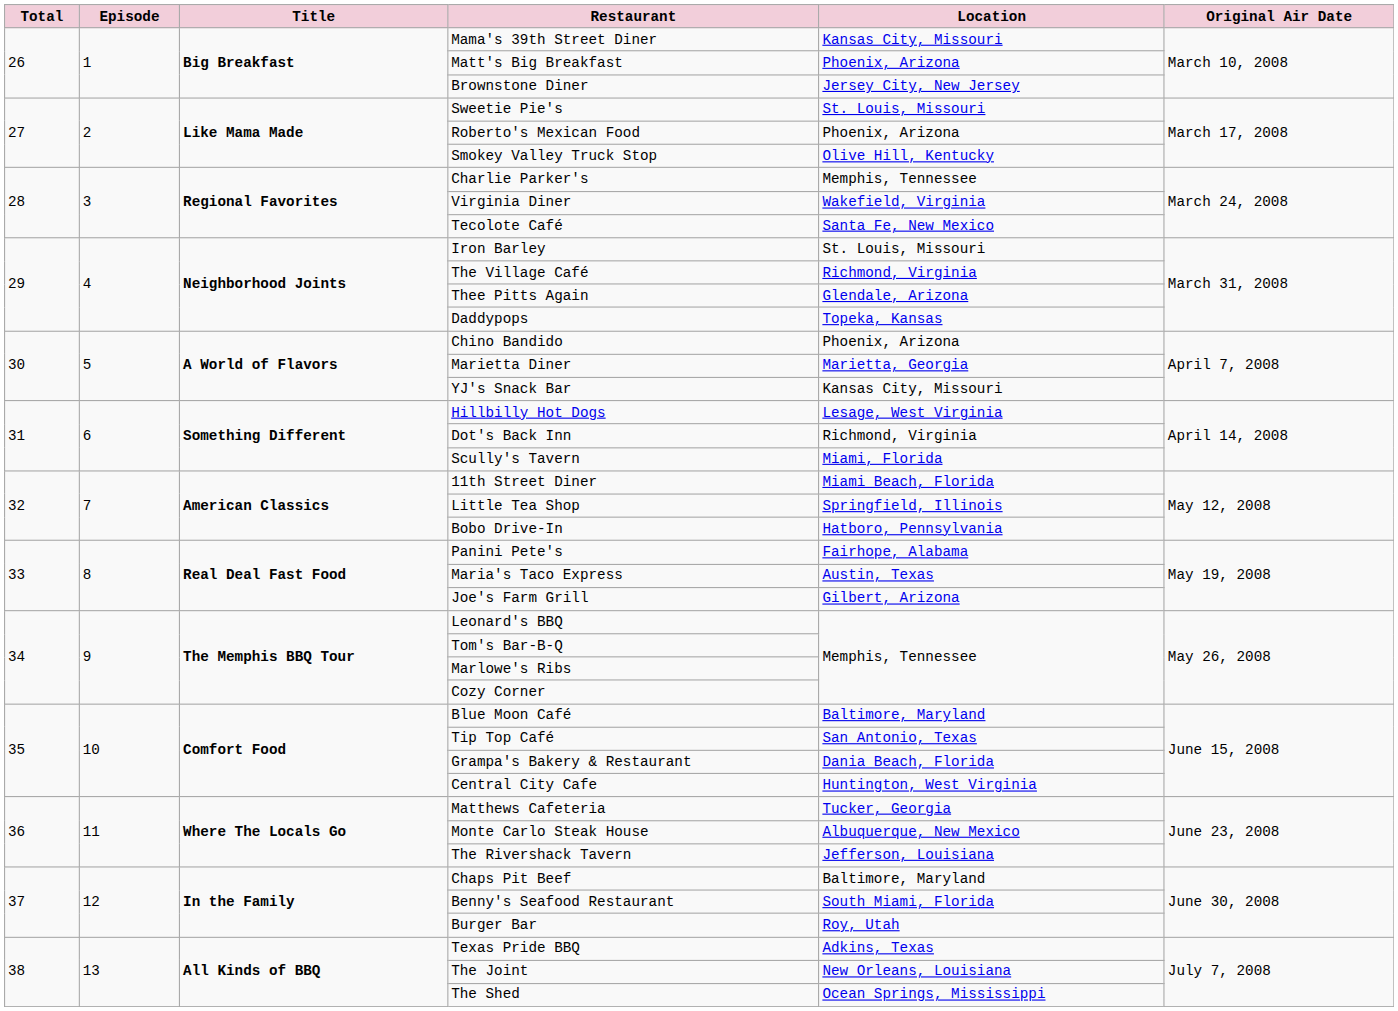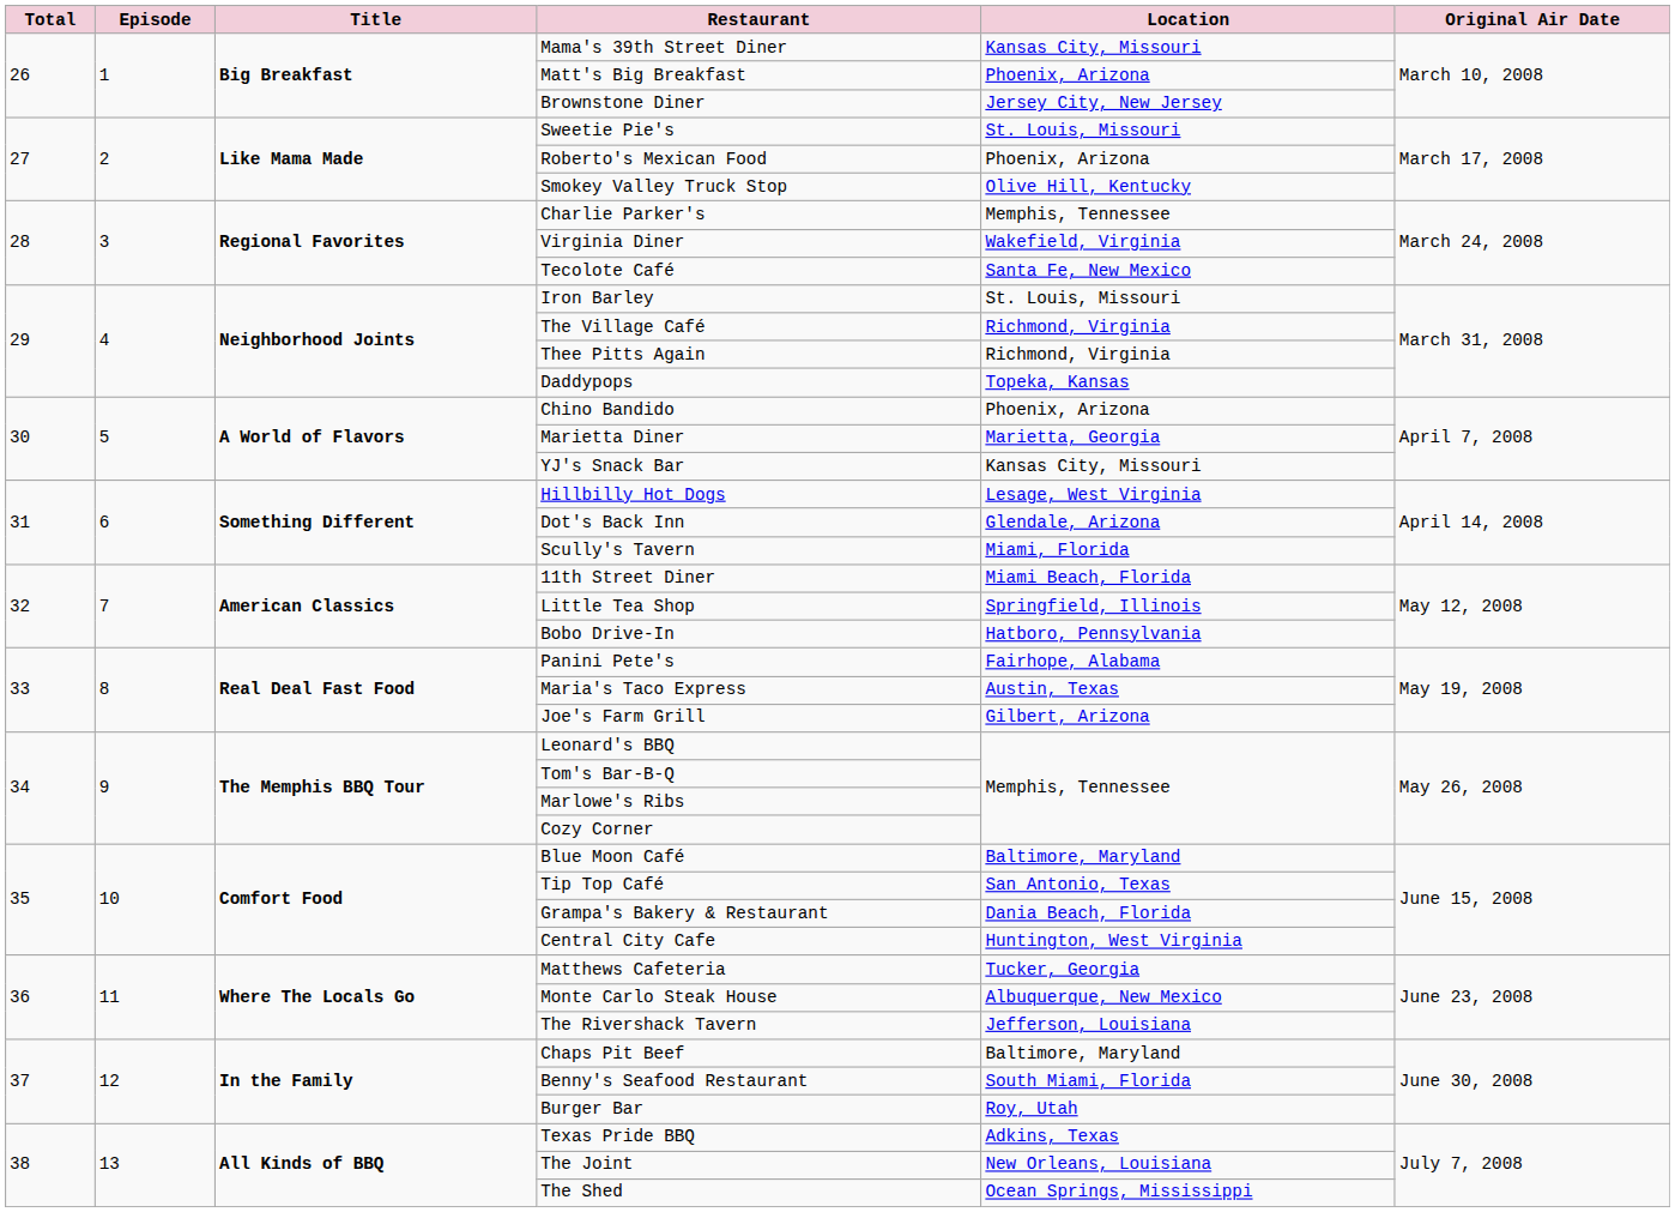Thee Pitts Again | Location: Glendale, Arizona -> Richmond, Virginia
Dot's Back Inn | Location: Richmond, Virginia -> Glendale, Arizona
